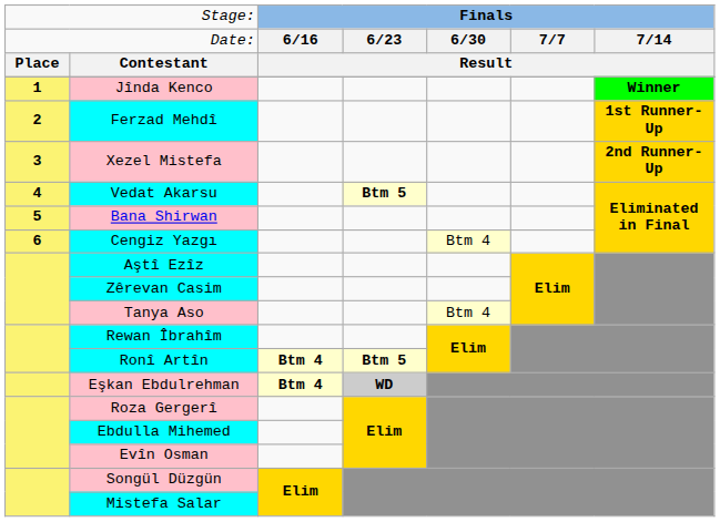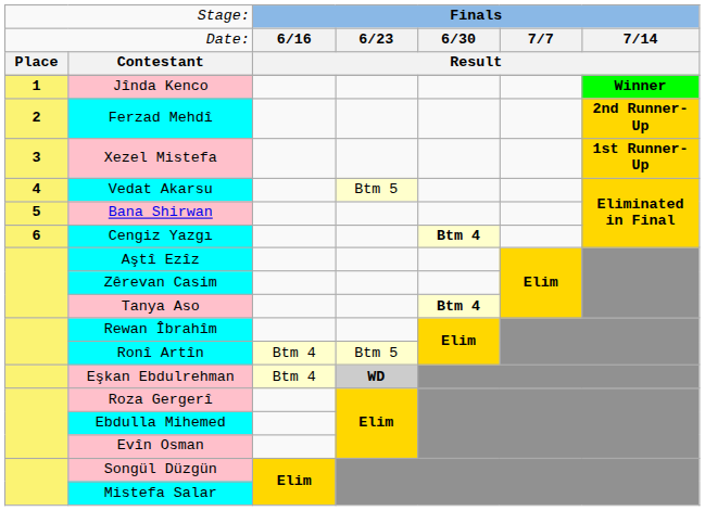Ferzad Mehdî | column 7: 1st Runner-Up -> 2nd Runner-Up
Xezel Mistefa | column 7: 2nd Runner-Up -> 1st Runner-Up
Vedat Akarsu | column 4: bold -> normal
Cengiz Yazgı | column 5: normal -> bold
Tanya Aso | column 5: normal -> bold
Ronî Artîn | column 3: bold -> normal
Ronî Artîn | column 4: bold -> normal
Eşkan Ebdulrehman | column 3: bold -> normal
